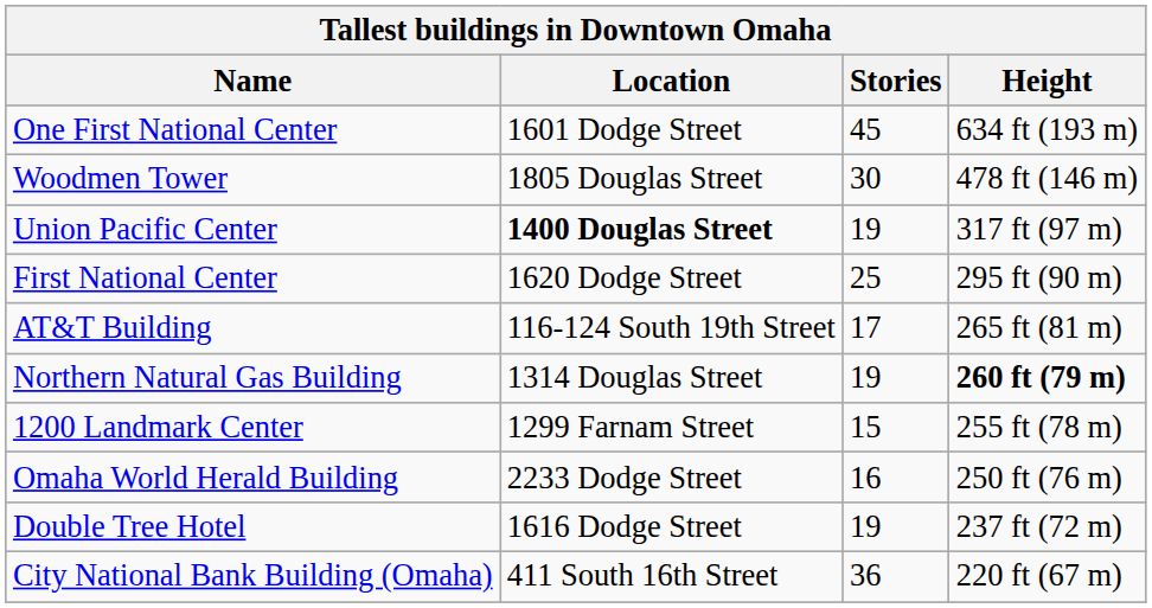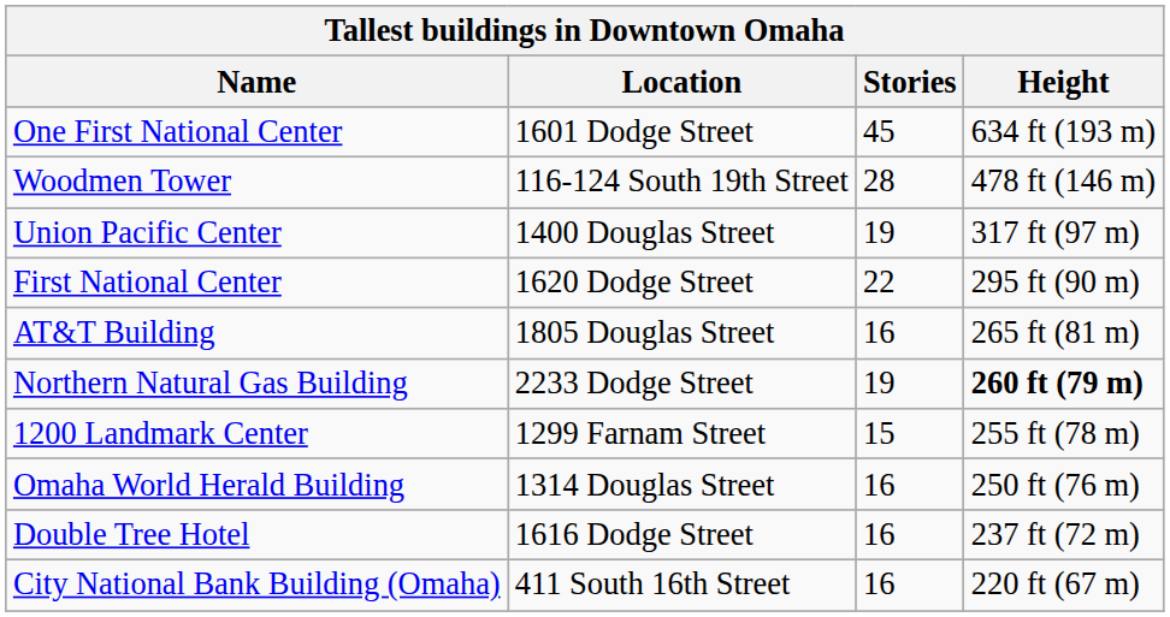Woodmen Tower | Location: 1805 Douglas Street -> 116-124 South 19th Street
Woodmen Tower | Stories: 30 -> 28
Union Pacific Center | Location: bold -> normal
First National Center | Stories: 25 -> 22
AT&T Building | Location: 116-124 South 19th Street -> 1805 Douglas Street
AT&T Building | Stories: 17 -> 16
Northern Natural Gas Building | Location: 1314 Douglas Street -> 2233 Dodge Street
Omaha World Herald Building | Location: 2233 Dodge Street -> 1314 Douglas Street
Double Tree Hotel | Stories: 19 -> 16
City National Bank Building (Omaha) | Stories: 36 -> 16
